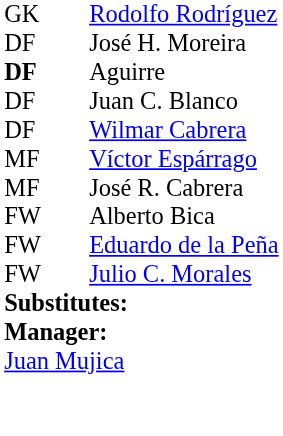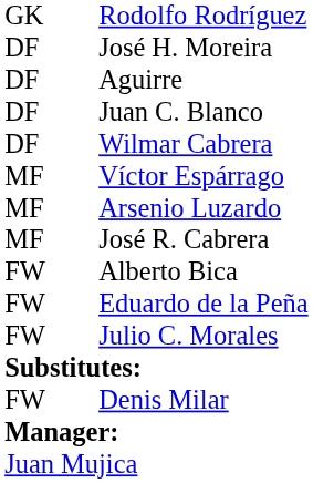Aguirre | column 1: bold -> normal
+ row: MF | Arsenio Luzardo
+ row: FW | Denis Milar
